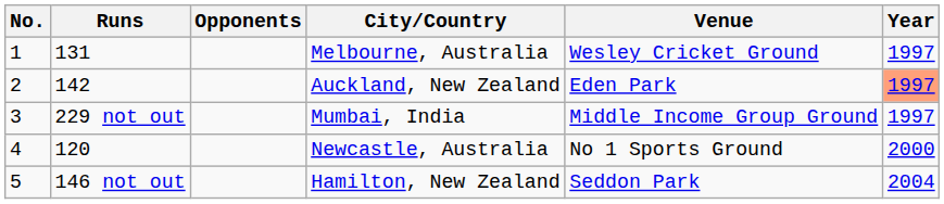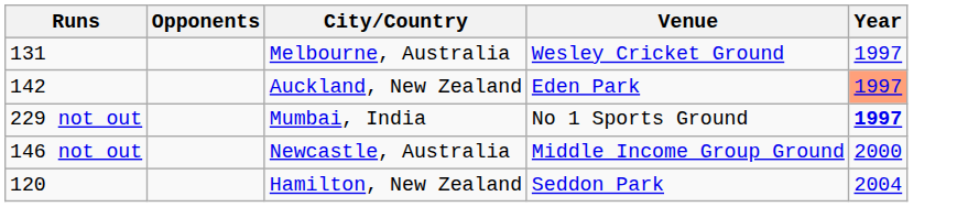- column: No. | 1 | 2 | 3 | 4 | 5
Mumbai, India | Venue: Middle Income Group Ground -> No 1 Sports Ground
Mumbai, India | Year: normal -> bold
Newcastle, Australia | Runs: 120 -> 146 not out
Newcastle, Australia | Venue: No 1 Sports Ground -> Middle Income Group Ground
Hamilton, New Zealand | Runs: 146 not out -> 120
